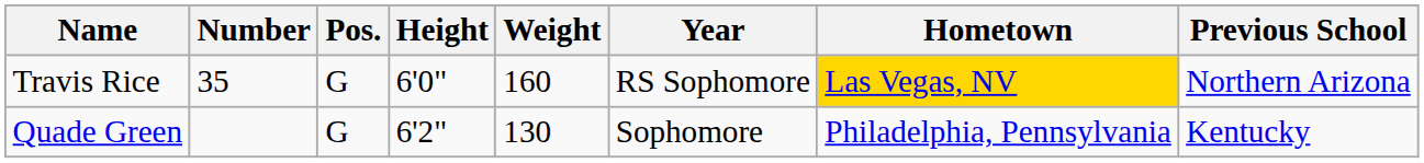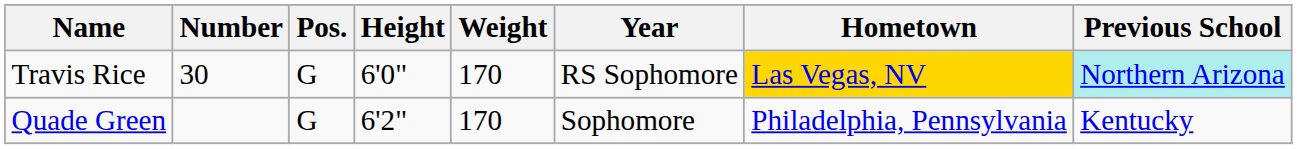Travis Rice | Number: 35 -> 30
Travis Rice | Weight: 160 -> 170
Travis Rice | Previous School: no background -> paleturquoise background
Quade Green | Weight: 130 -> 170
